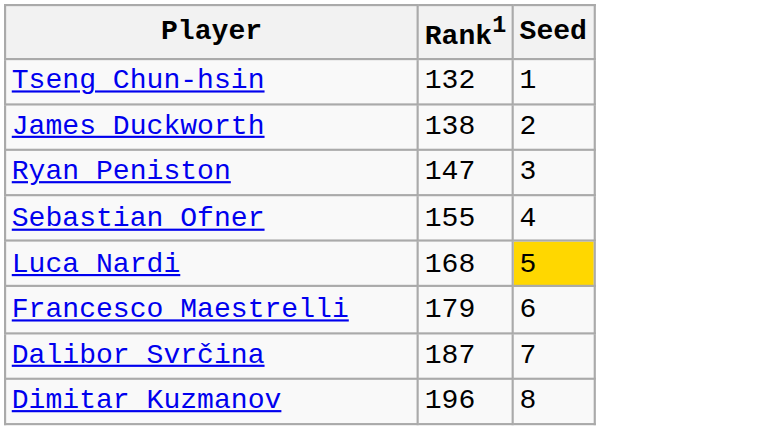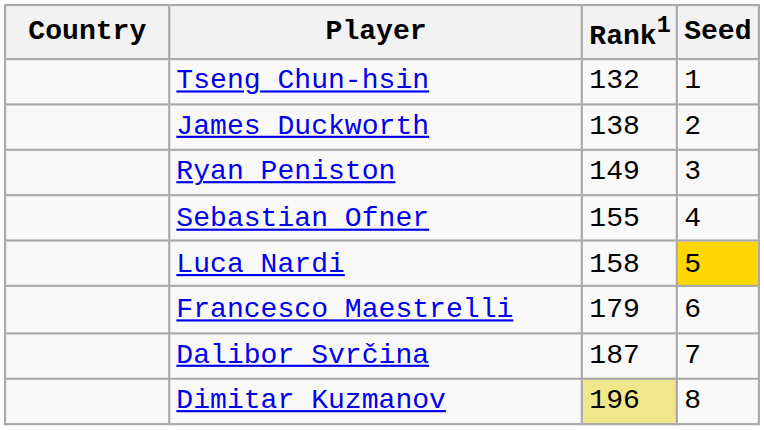+ column: Country
Ryan Peniston | Rank1: 147 -> 149
Luca Nardi | Rank1: 168 -> 158
Dimitar Kuzmanov | Rank1: no background -> khaki background
